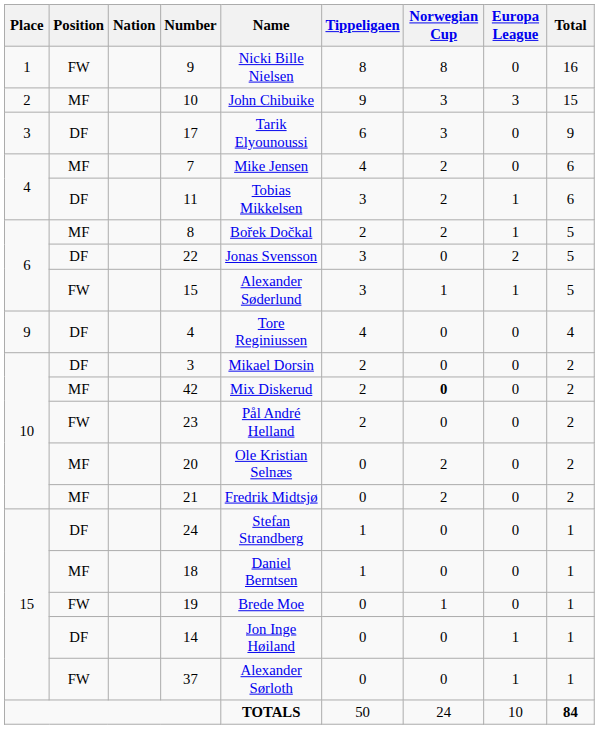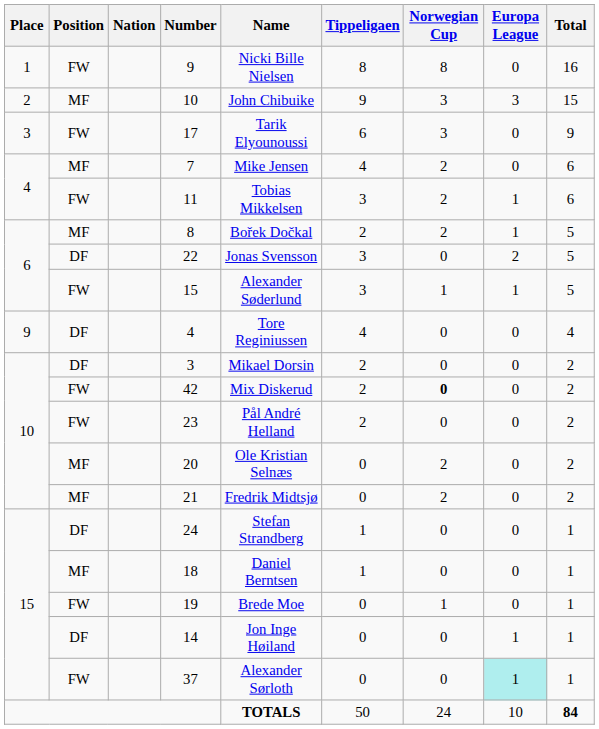17 | Position: DF -> FW
11 | Position: DF -> FW
42 | Position: MF -> FW
37 | Europa League: no background -> paleturquoise background
